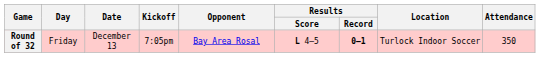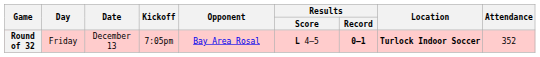Round of 32 | Location: normal -> bold
Round of 32 | Attendance: 350 -> 352
